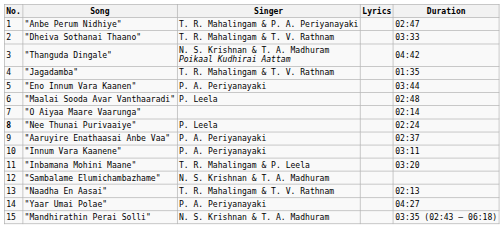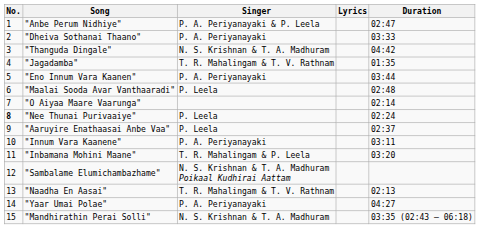"Anbe Perum Nidhiye" | Singer: T. R. Mahalingam & P. A. Periyanayaki -> P. A. Periyanayaki & P. Leela
"Dheiva Sothanai Thaano" | Singer: T. R. Mahalingam & T. V. Rathnam -> P. A. Periyanayaki
"Thanguda Dingale" | Singer: N. S. Krishnan & T. A. Madhuram Poikaal Kudhirai Aattam -> N. S. Krishnan & T. A. Madhuram
"Aaruyire Enathaasai Anbe Vaa" | Singer: P. A. Periyanayaki -> P. Leela
"Sambalame Elumichambazhame" | Singer: N. S. Krishnan & T. A. Madhuram -> N. S. Krishnan & T. A. Madhuram Poikaal Kudhirai Aattam
